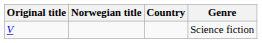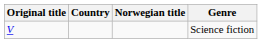columns swapped: Country <-> Norwegian title
